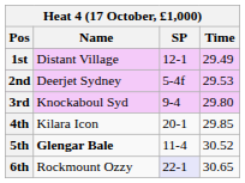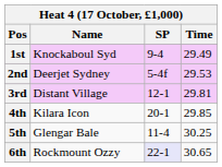1st | Name: Distant Village -> Knockaboul Syd
1st | SP: 12-1 -> 9-4
3rd | Name: Knockaboul Syd -> Distant Village
3rd | SP: 9-4 -> 12-1
3rd | Time: 29.80 -> 29.81
5th | Name: bold -> normal
5th | Time: 30.52 -> 30.25
